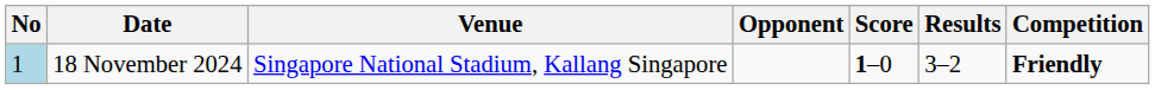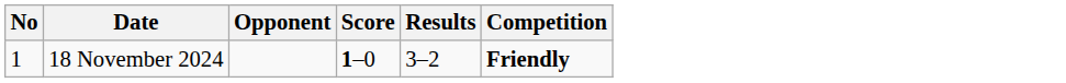- column: Venue | Singapore National Stadium, Kallang Singapore
18 November 2024 | No: lightblue background -> no background
